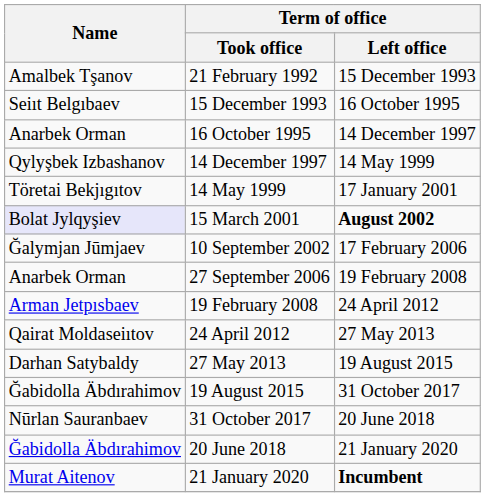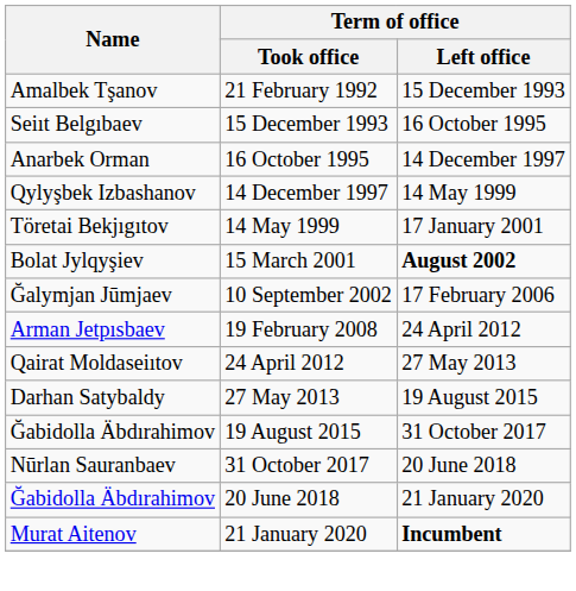15 March 2001 | Name: lavender background -> no background
- row: Anarbek Orman | 27 September 2006 | 19 February 2008
